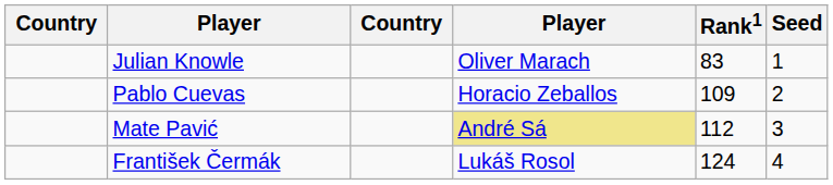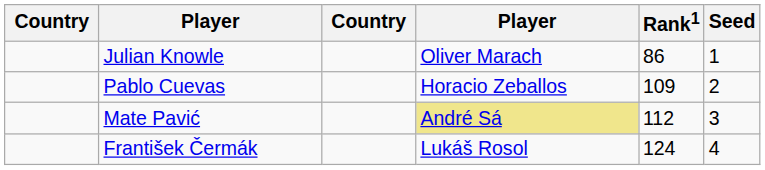Julian Knowle | Rank1: 83 -> 86
